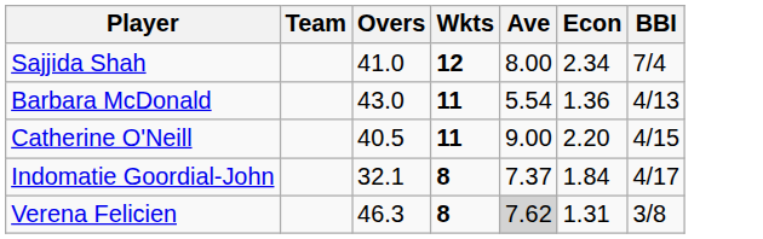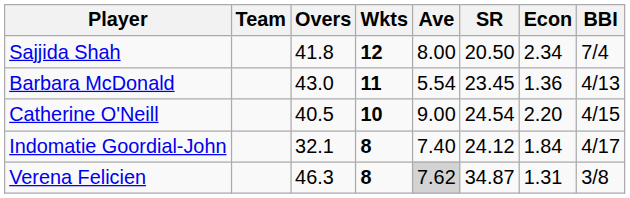+ column: SR | 20.50 | 23.45 | 24.54 | 24.12 | 34.87
Sajjida Shah | Overs: 41.0 -> 41.8
Catherine O'Neill | Wkts: 11 -> 10
Indomatie Goordial-John | Ave: 7.37 -> 7.40
